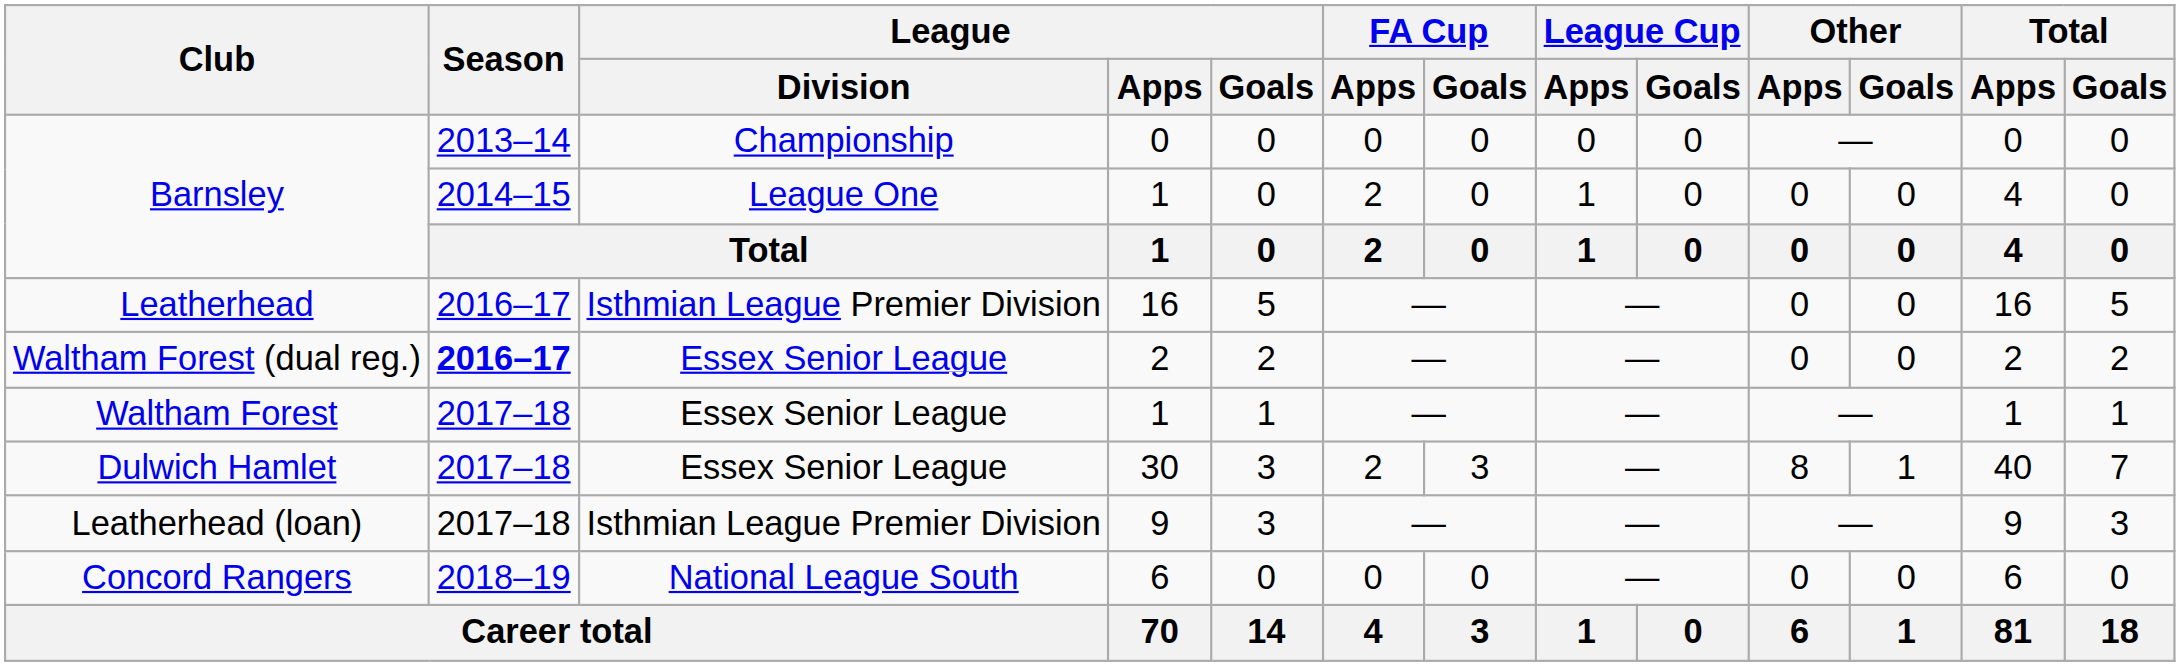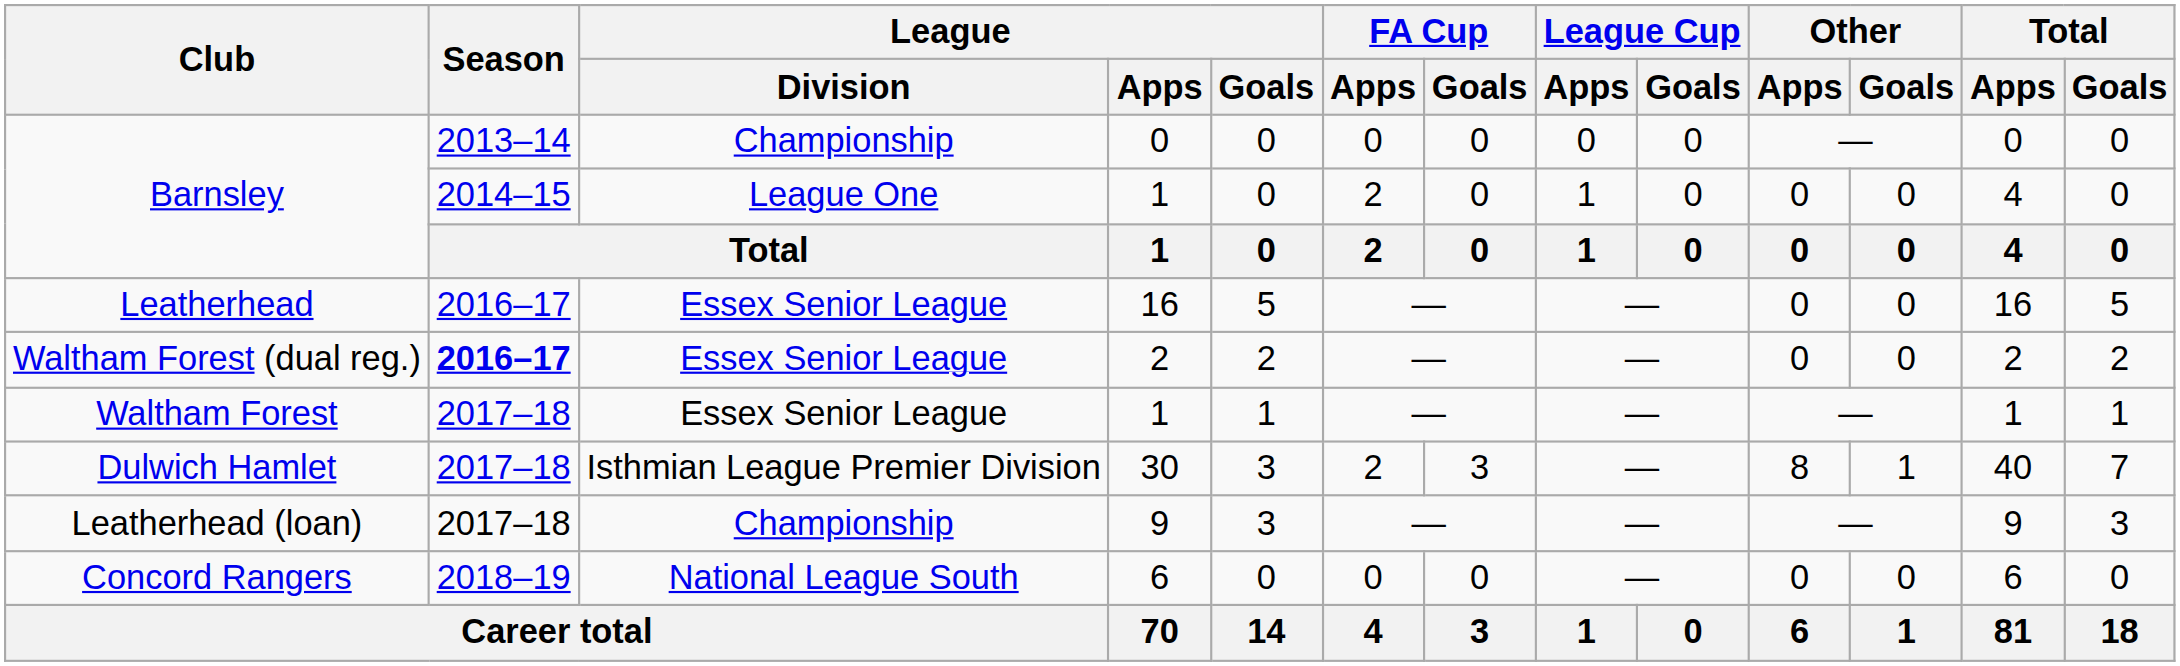Leatherhead | League / Division: Isthmian League Premier Division -> Essex Senior League
Dulwich Hamlet | League / Division: Essex Senior League -> Isthmian League Premier Division
Leatherhead (loan) | League / Division: Isthmian League Premier Division -> Championship
